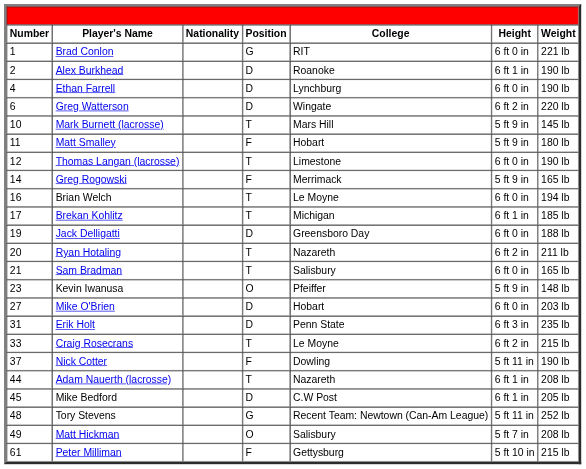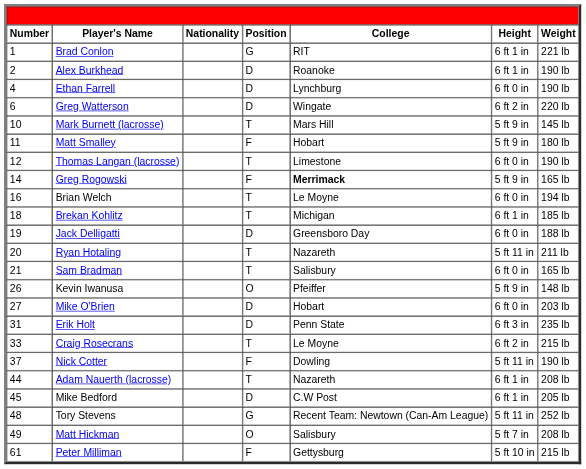Brad Conlon | Height: 6 ft 0 in -> 6 ft 1 in
Greg Rogowski | College: normal -> bold
Brekan Kohlitz | Number: 17 -> 18
Ryan Hotaling | Height: 6 ft 2 in -> 5 ft 11 in
Kevin Iwanusa | Number: 23 -> 26
